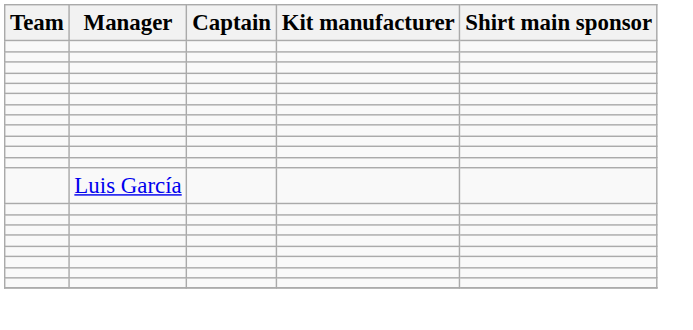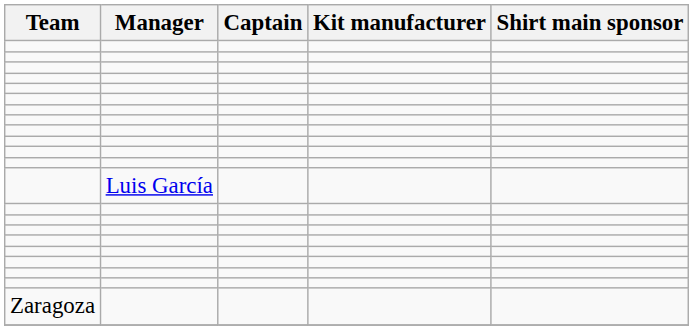+ row: Zaragoza
